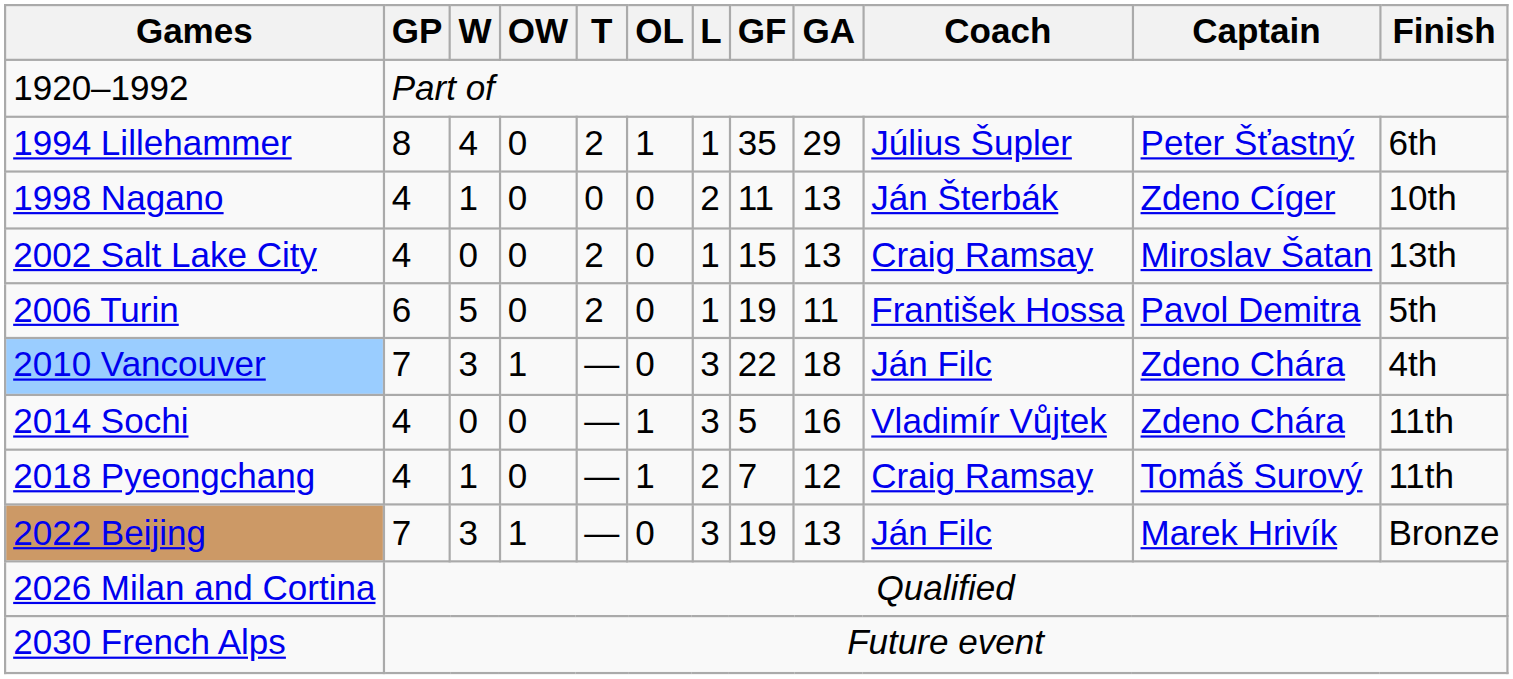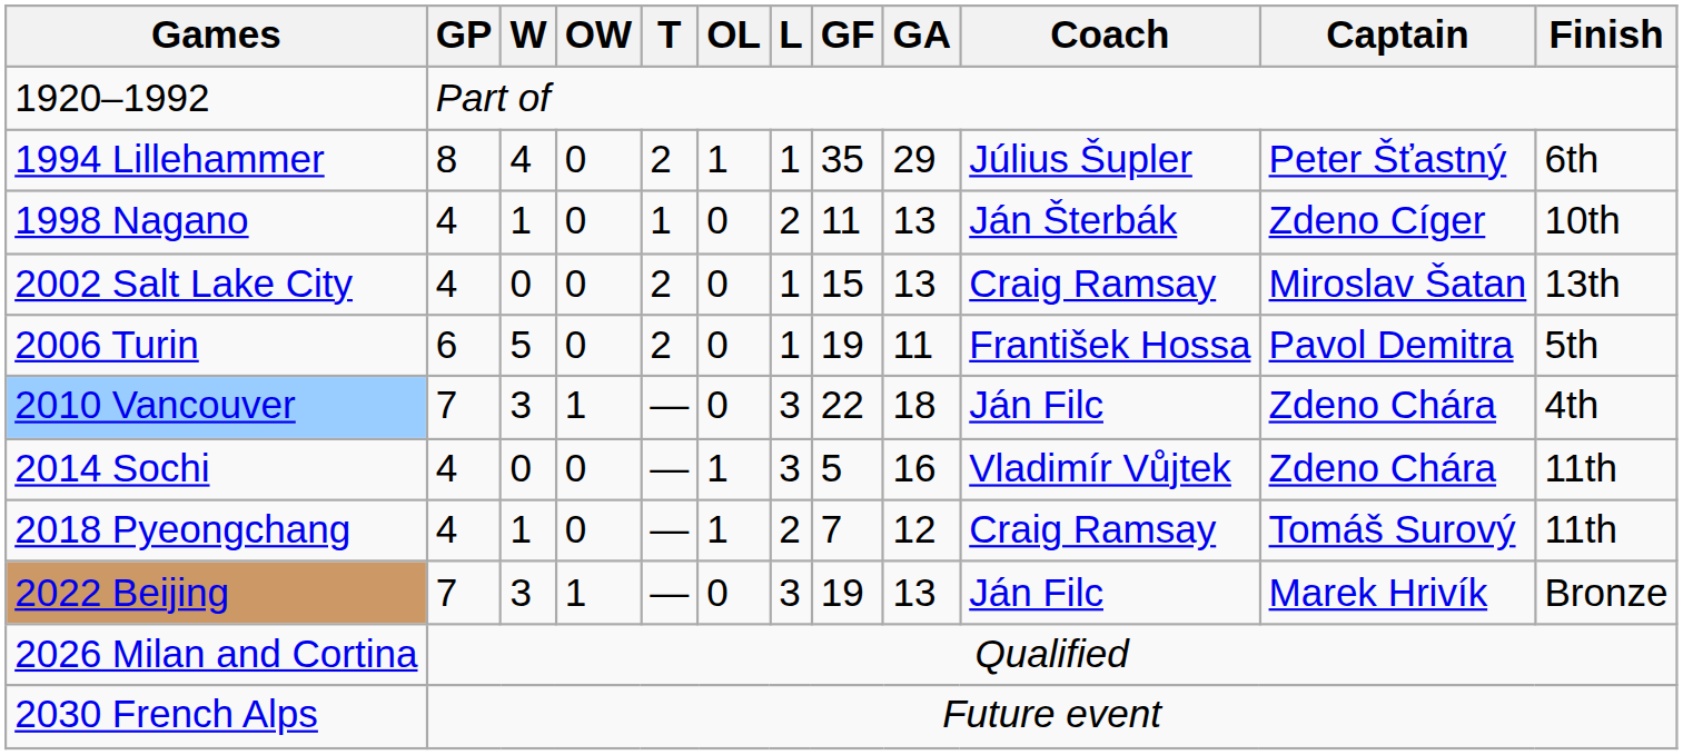1998 Nagano | T: 0 -> 1
